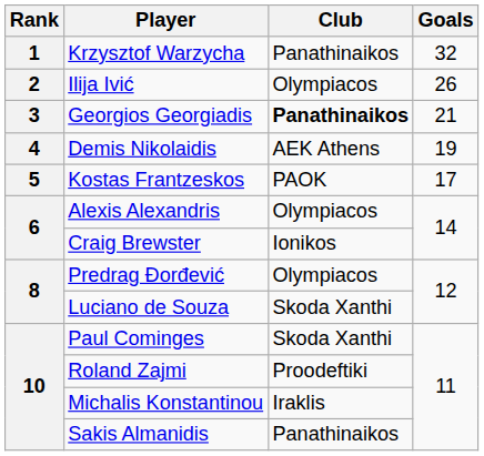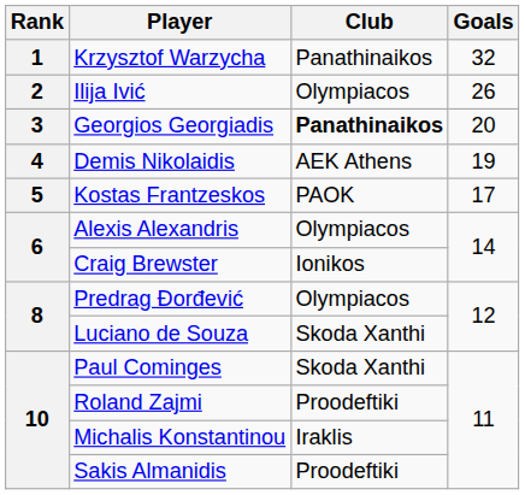Georgios Georgiadis | Goals: 21 -> 20
Sakis Almanidis | Club: Panathinaikos -> Proodeftiki
